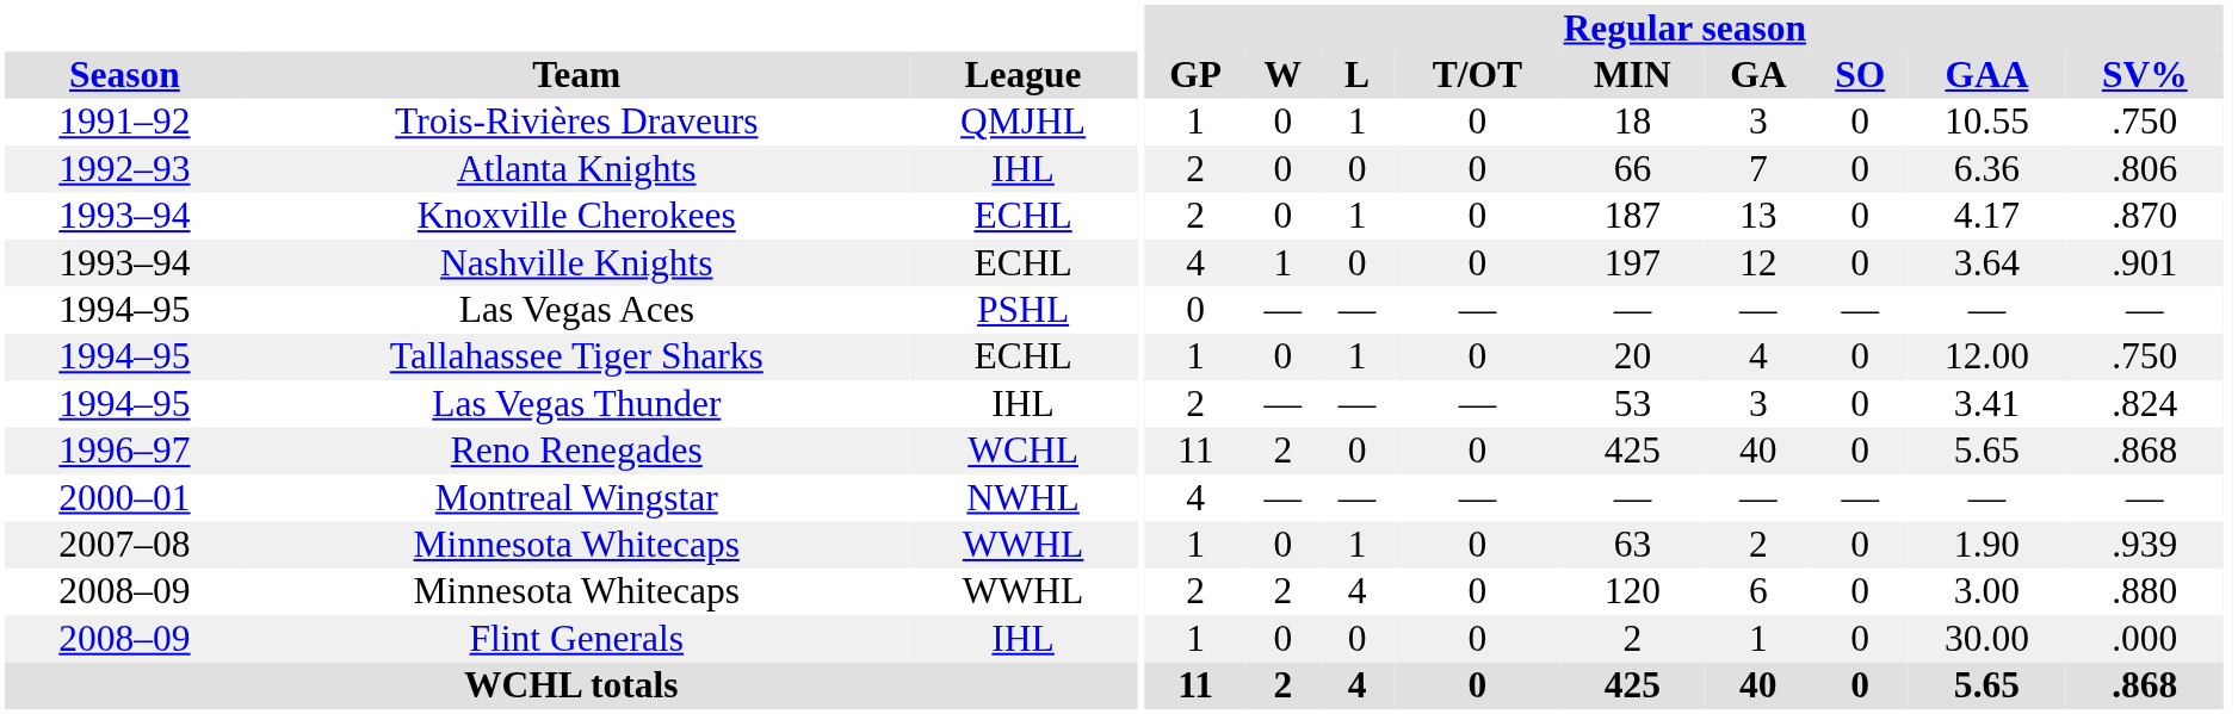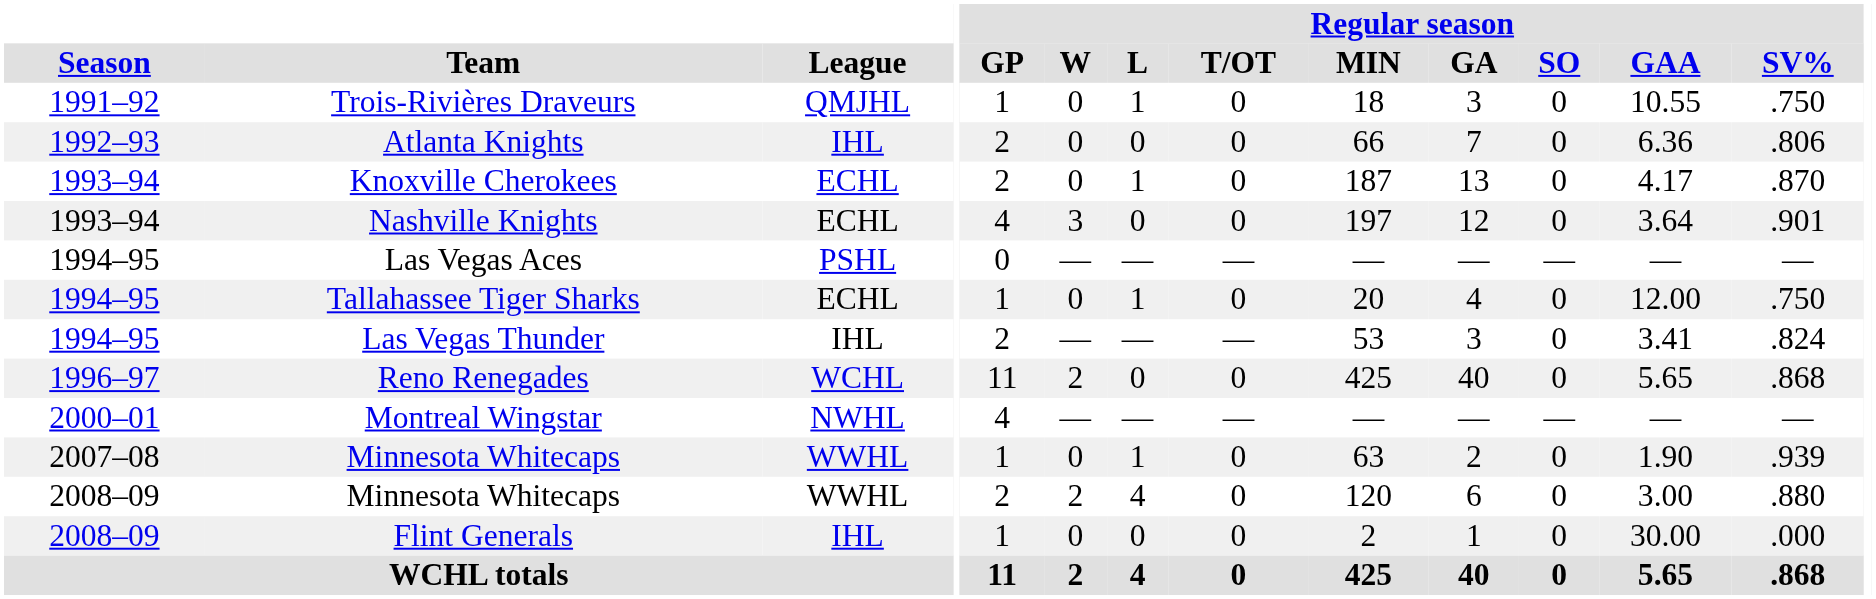Nashville Knights | Regular season / W: 1 -> 3
